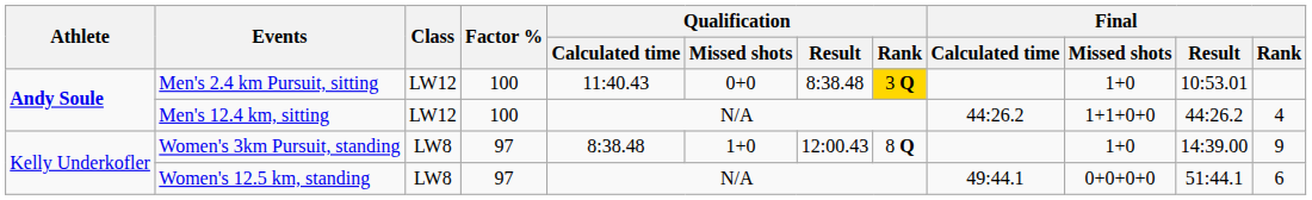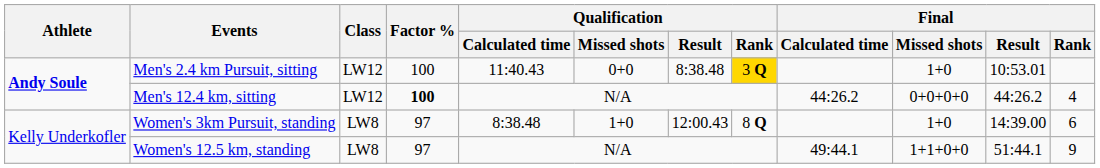Men's 12.4 km, sitting | Factor %: normal -> bold
Men's 12.4 km, sitting | Final / Missed shots: 1+1+0+0 -> 0+0+0+0
Women's 3km Pursuit, standing | Final / Rank: 9 -> 6
Women's 12.5 km, standing | Final / Missed shots: 0+0+0+0 -> 1+1+0+0
Women's 12.5 km, standing | Final / Rank: 6 -> 9
